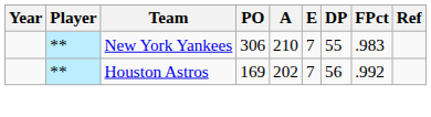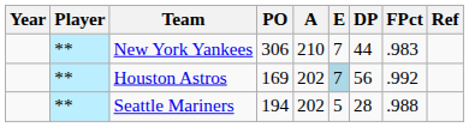New York Yankees | DP: 55 -> 44
Houston Astros | E: no background -> lightblue background
+ row: ** | Seattle Mariners | 194 | 202 | 5 | 28 | .988
